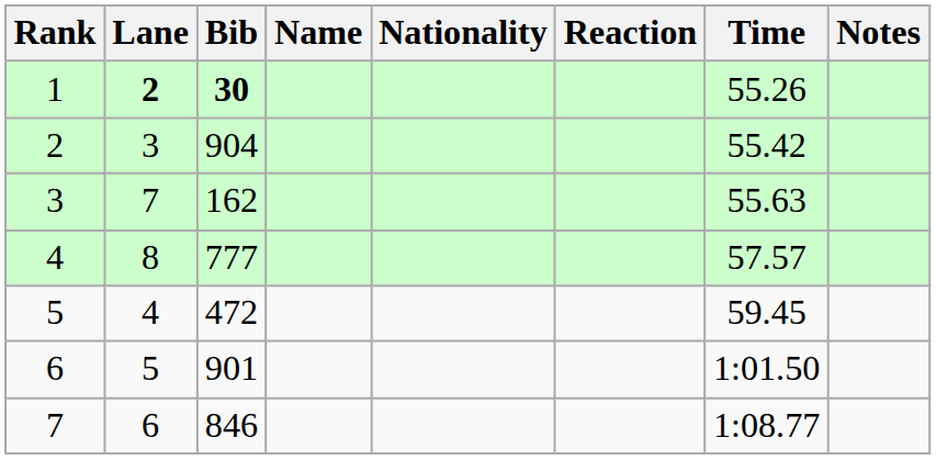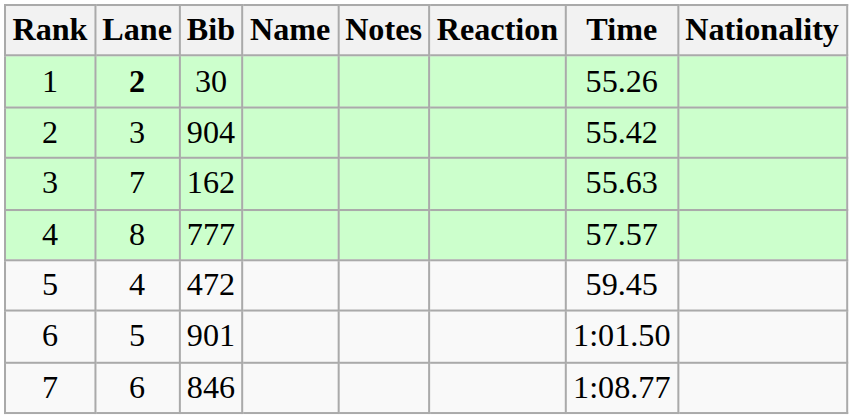columns swapped: Nationality <-> Notes
1 | Bib: bold -> normal
